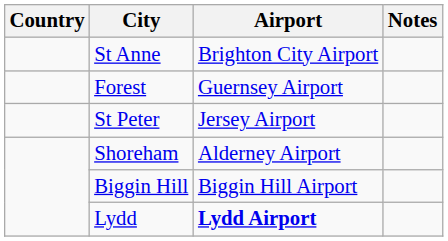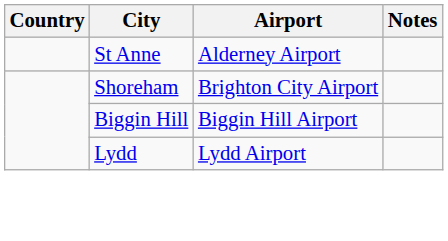St Anne | Airport: Brighton City Airport -> Alderney Airport
- row: Forest | Guernsey Airport
- row: St Peter | Jersey Airport
Shoreham | Airport: Alderney Airport -> Brighton City Airport
Lydd | Airport: bold -> normal
